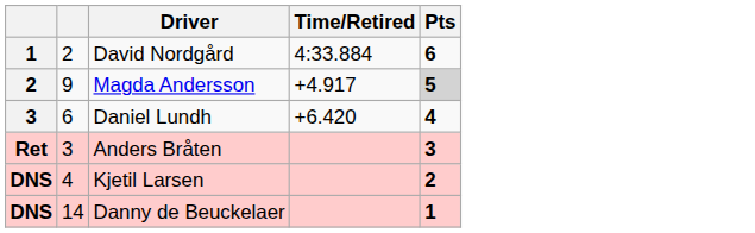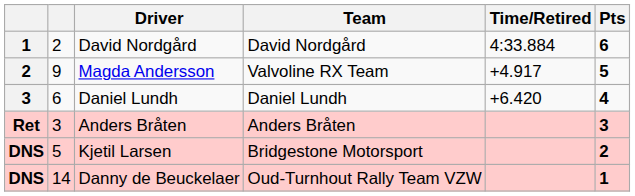+ column: Team | David Nordgård | Valvoline RX Team | Daniel Lundh | Anders Bråten | Bridgestone Motorsport | Oud-Turnhout Rally Team VZW
Magda Andersson | Pts: lightgrey background -> no background
Kjetil Larsen | column 2: 4 -> 5
